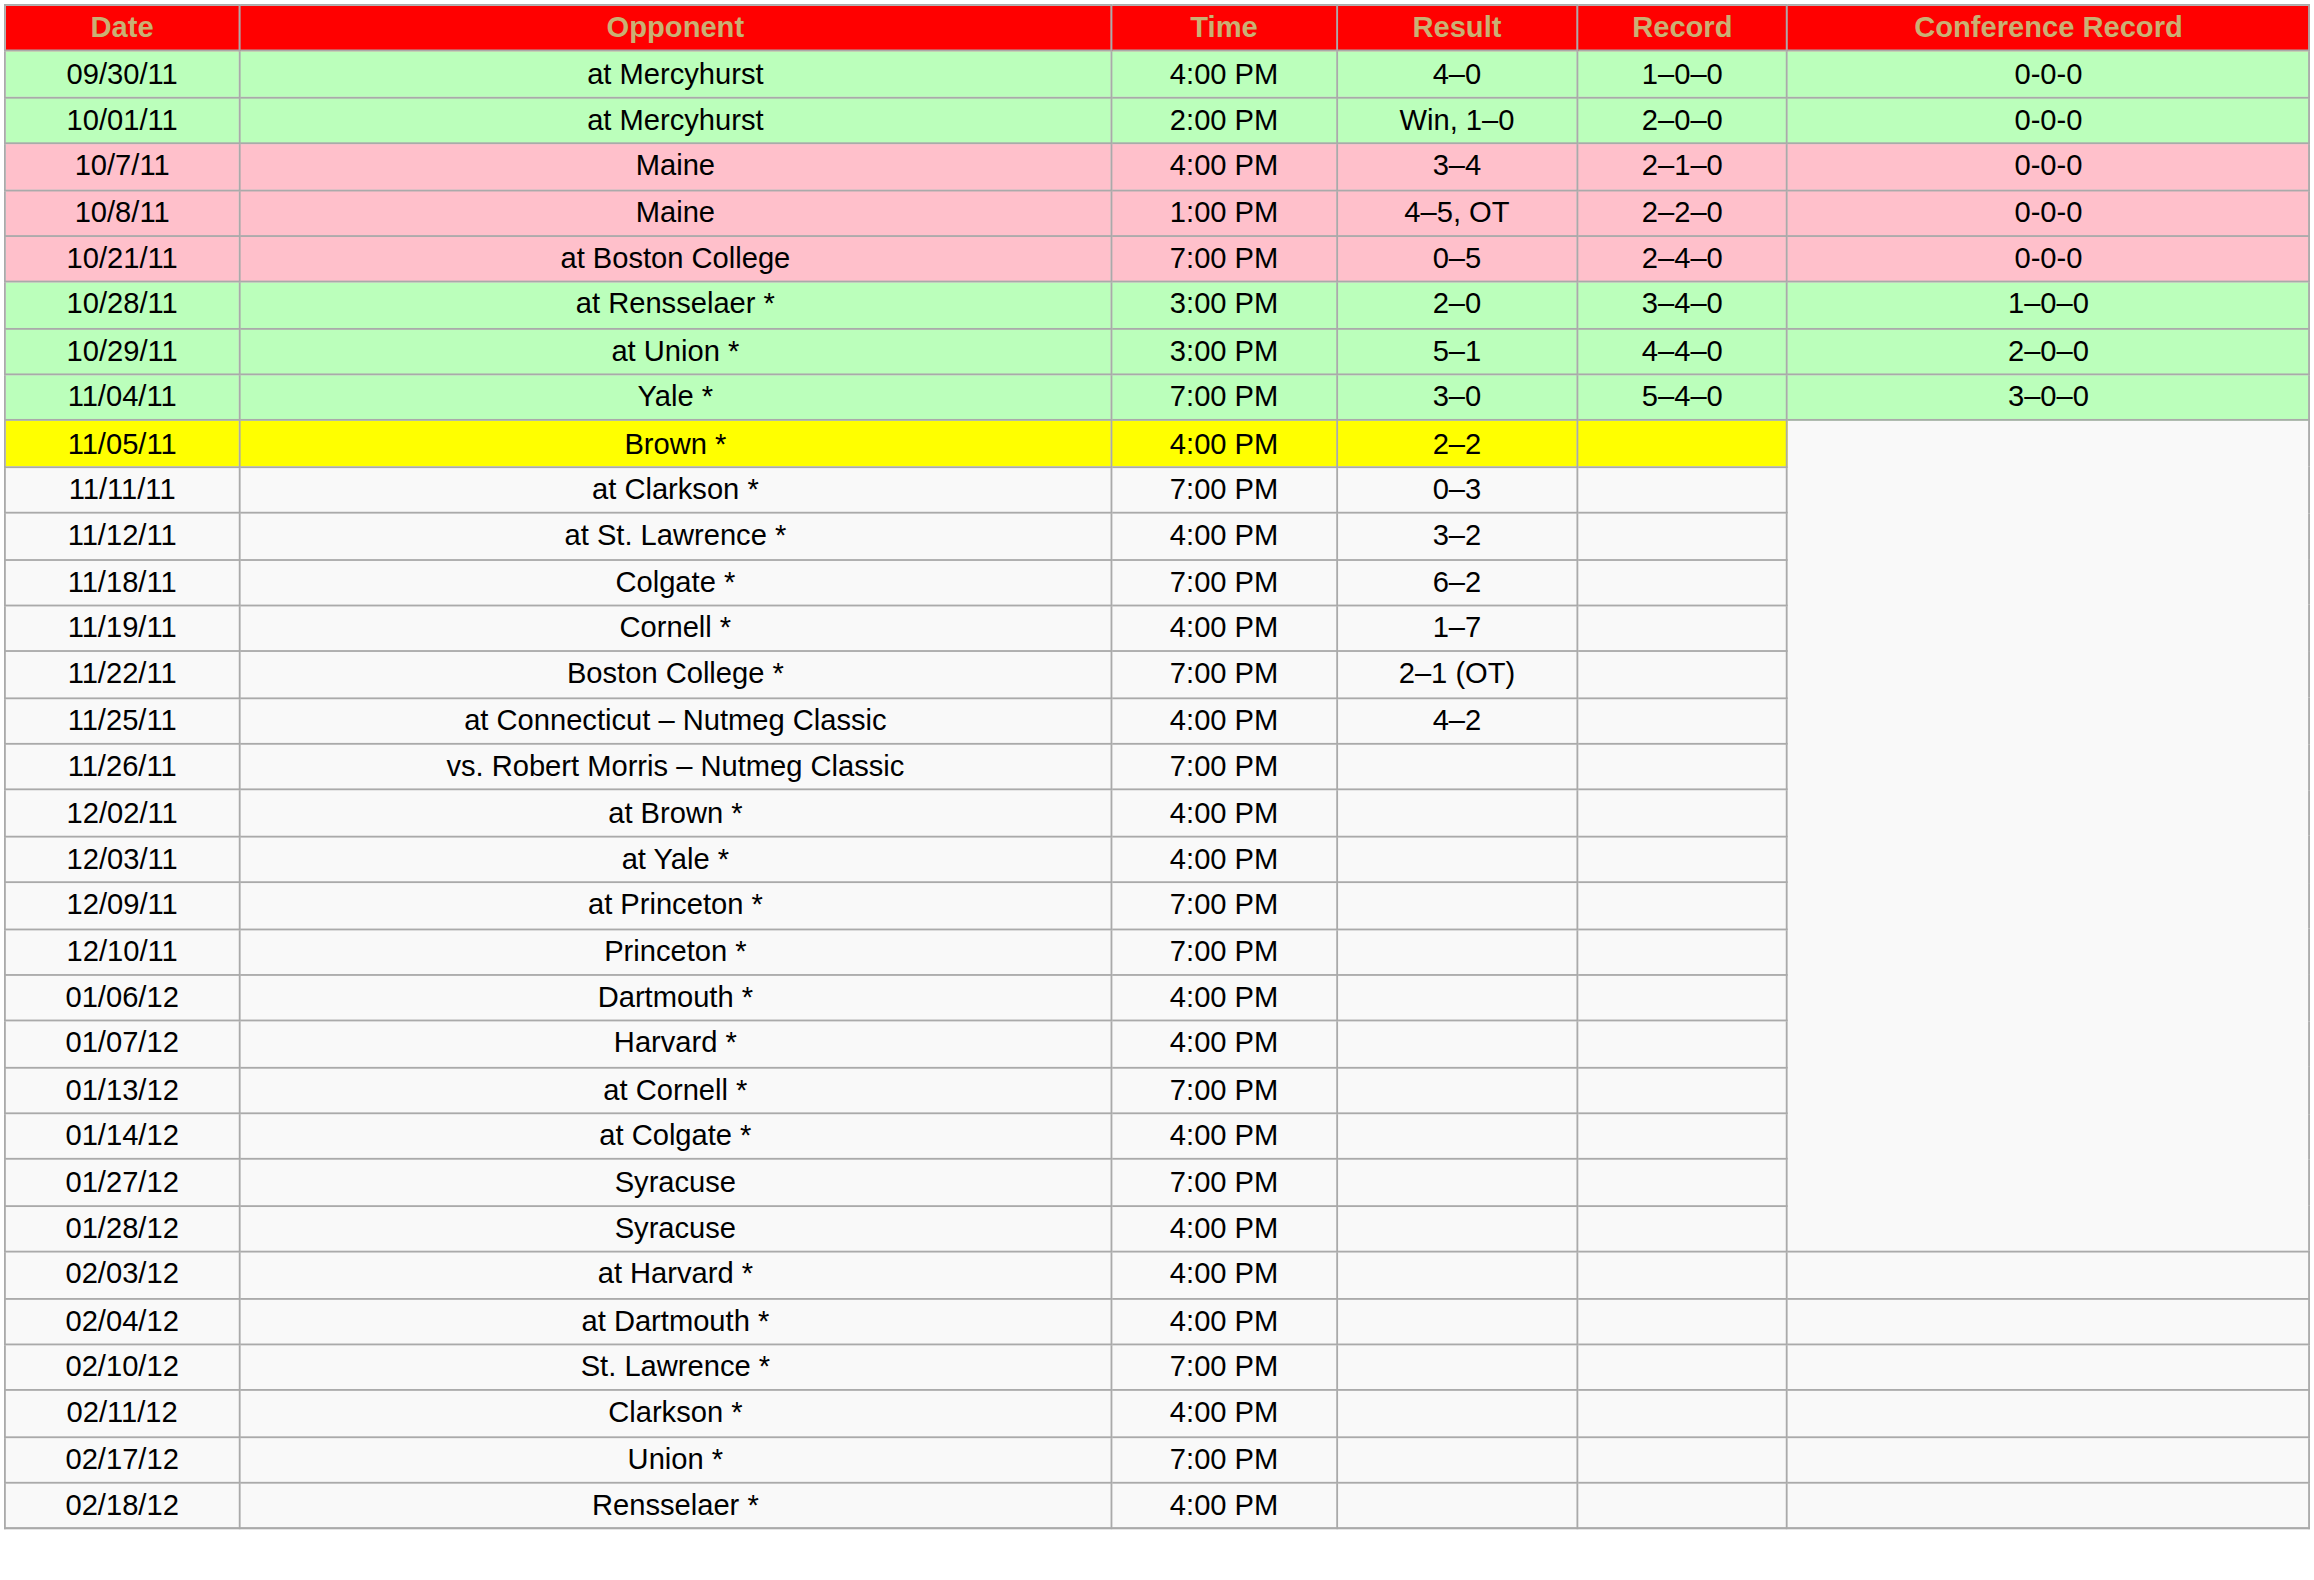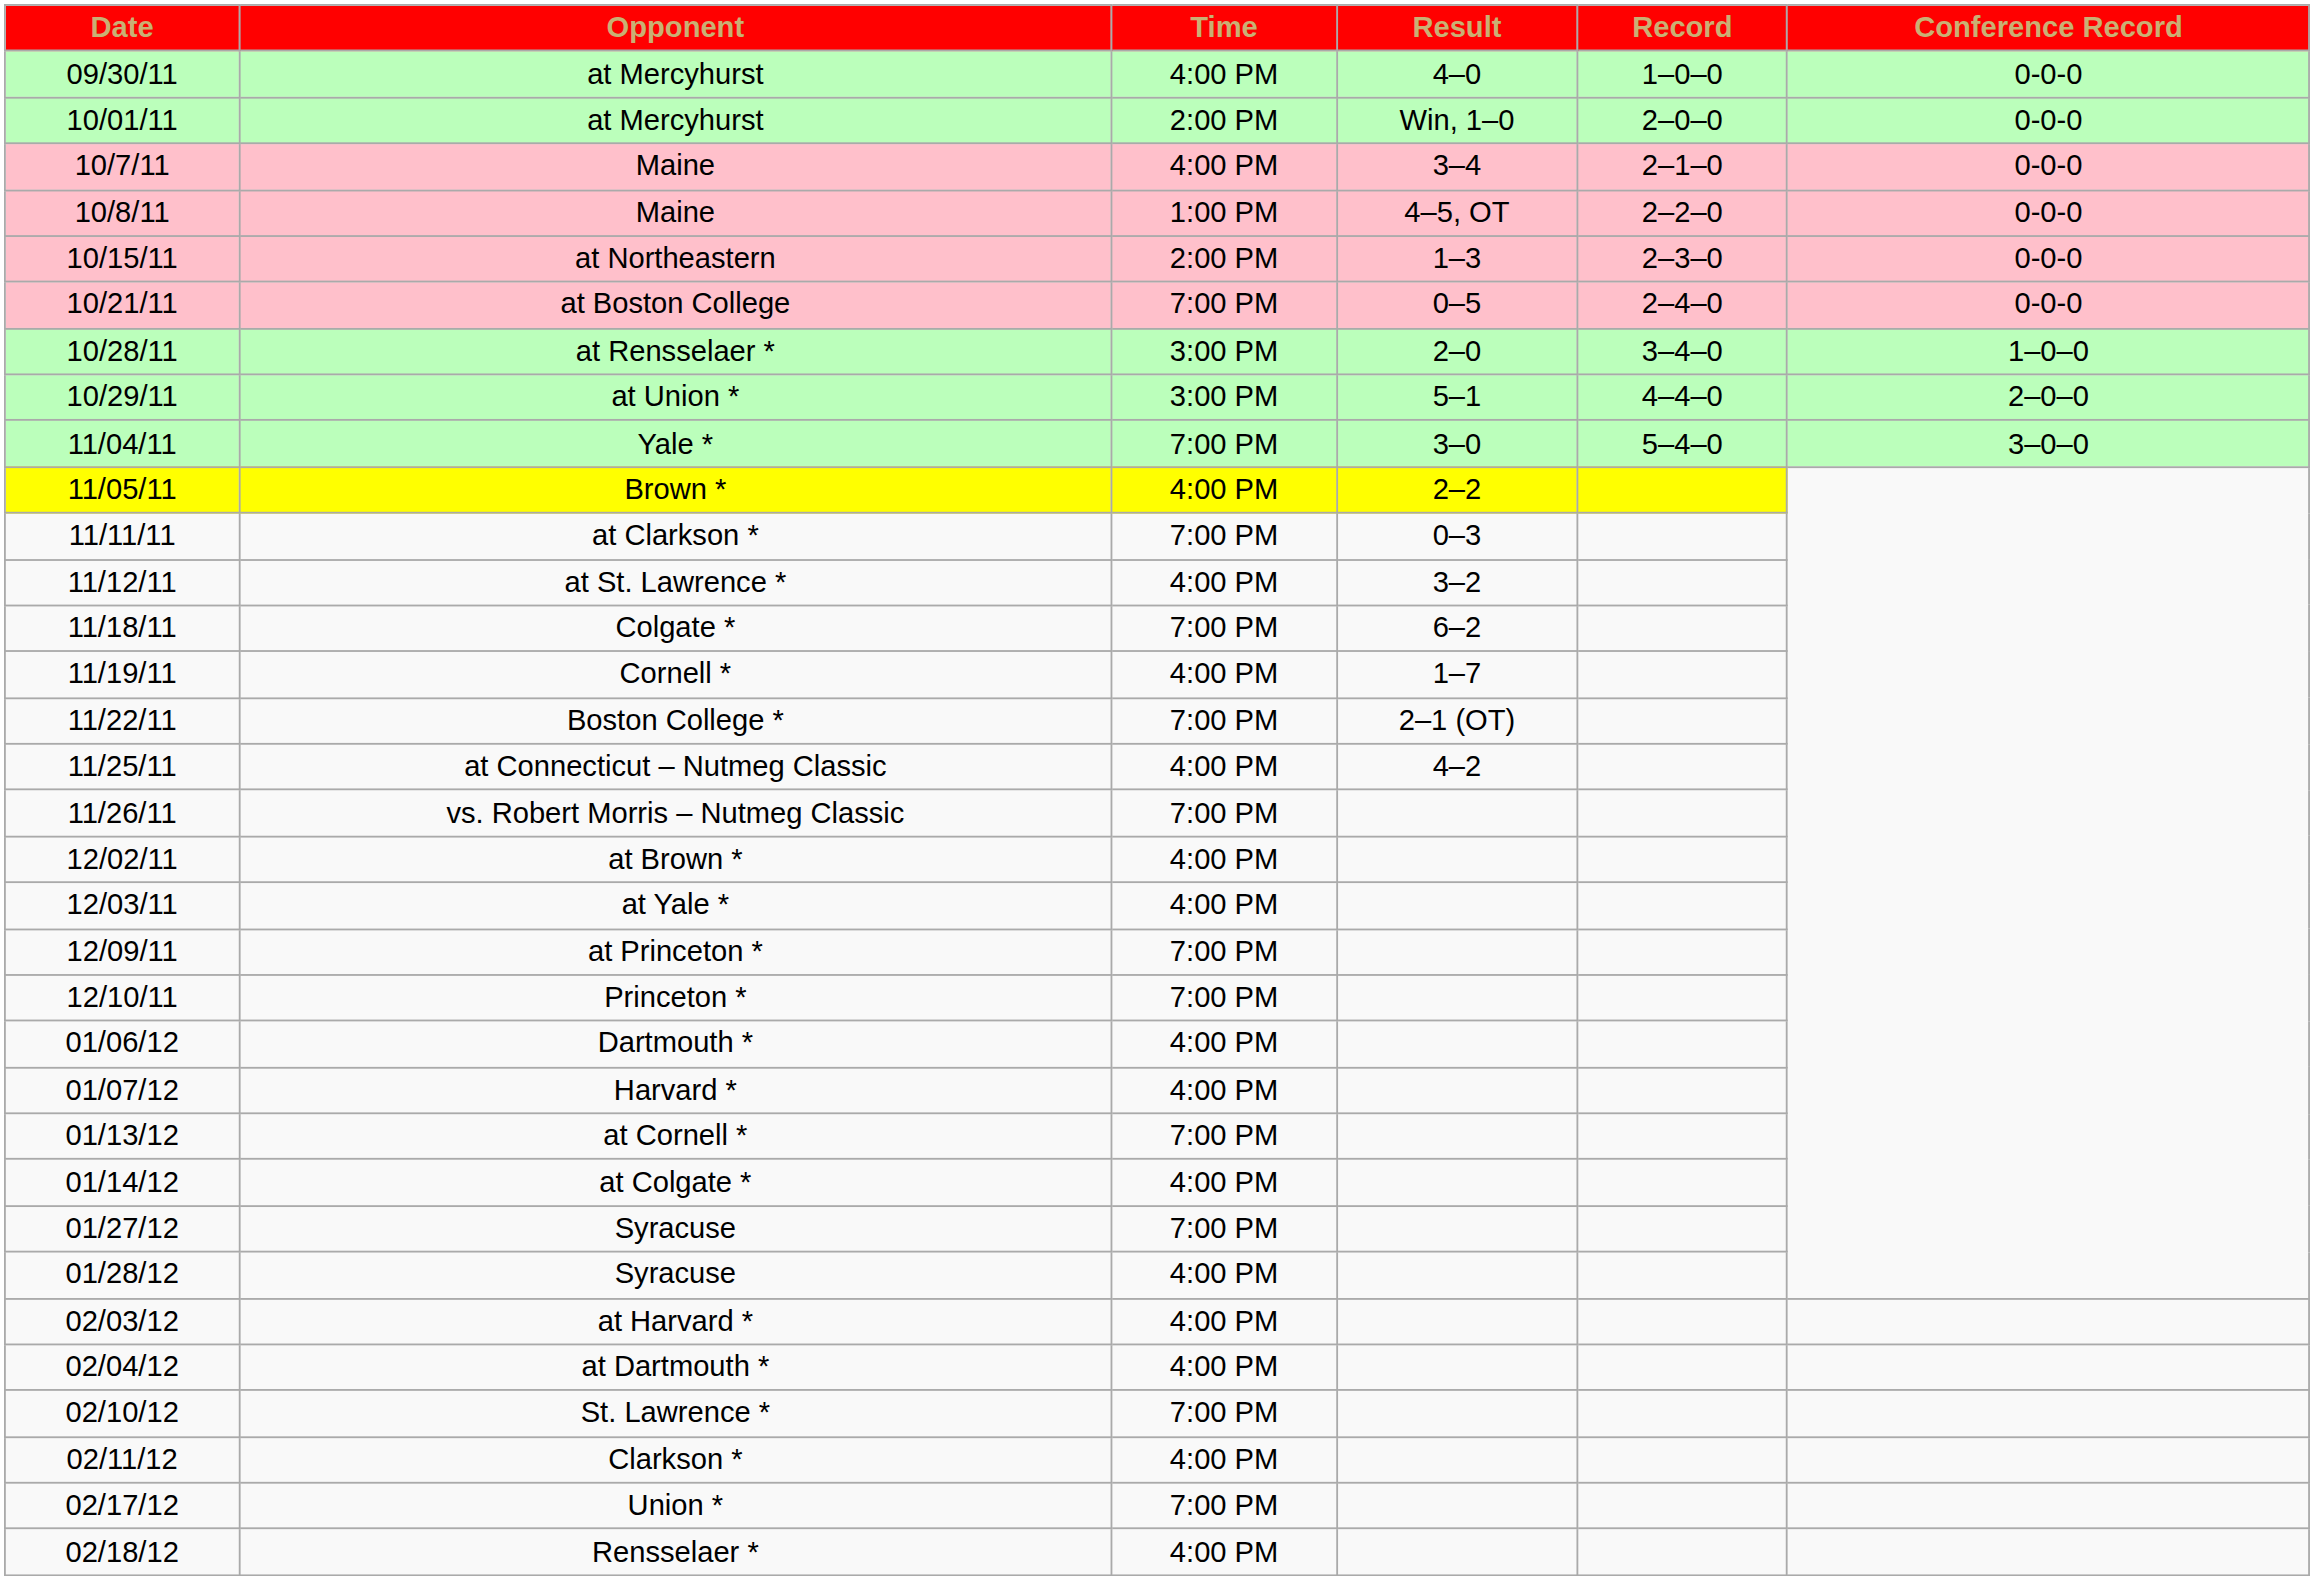+ row: 10/15/11 | at Northeastern | 2:00 PM | 1–3 | 2–3–0 | 0-0-0
